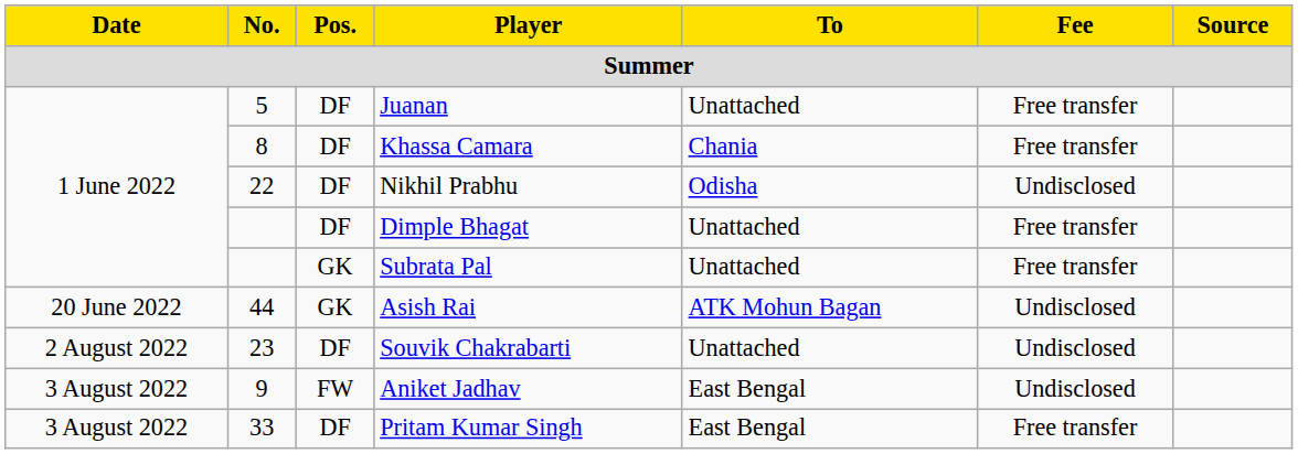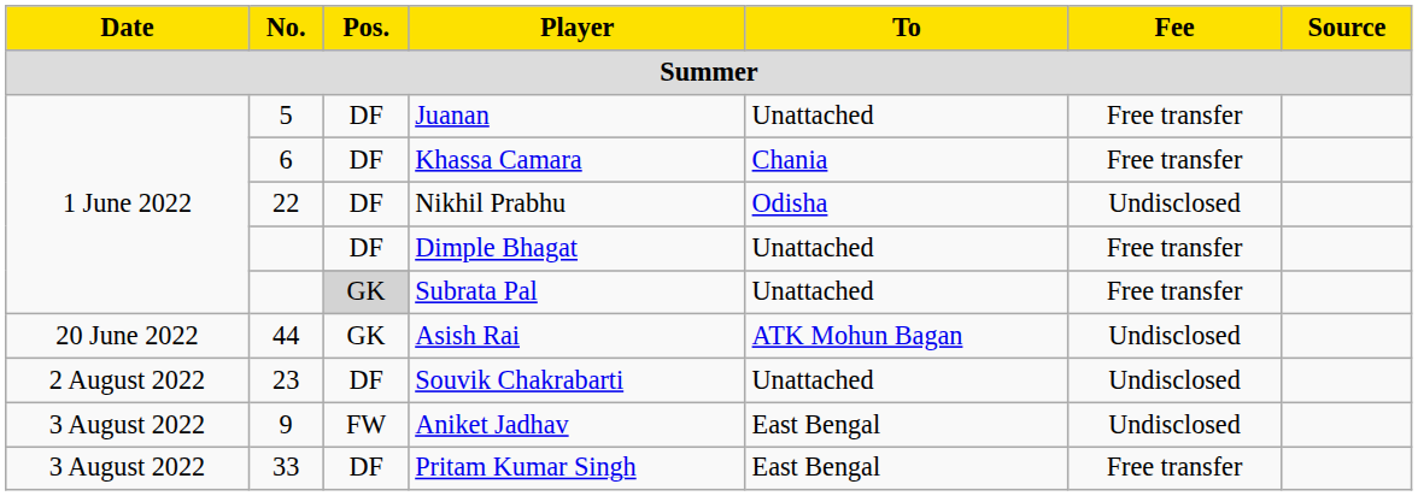Khassa Camara | No.: 8 -> 6
Subrata Pal | Pos.: no background -> lightgrey background
